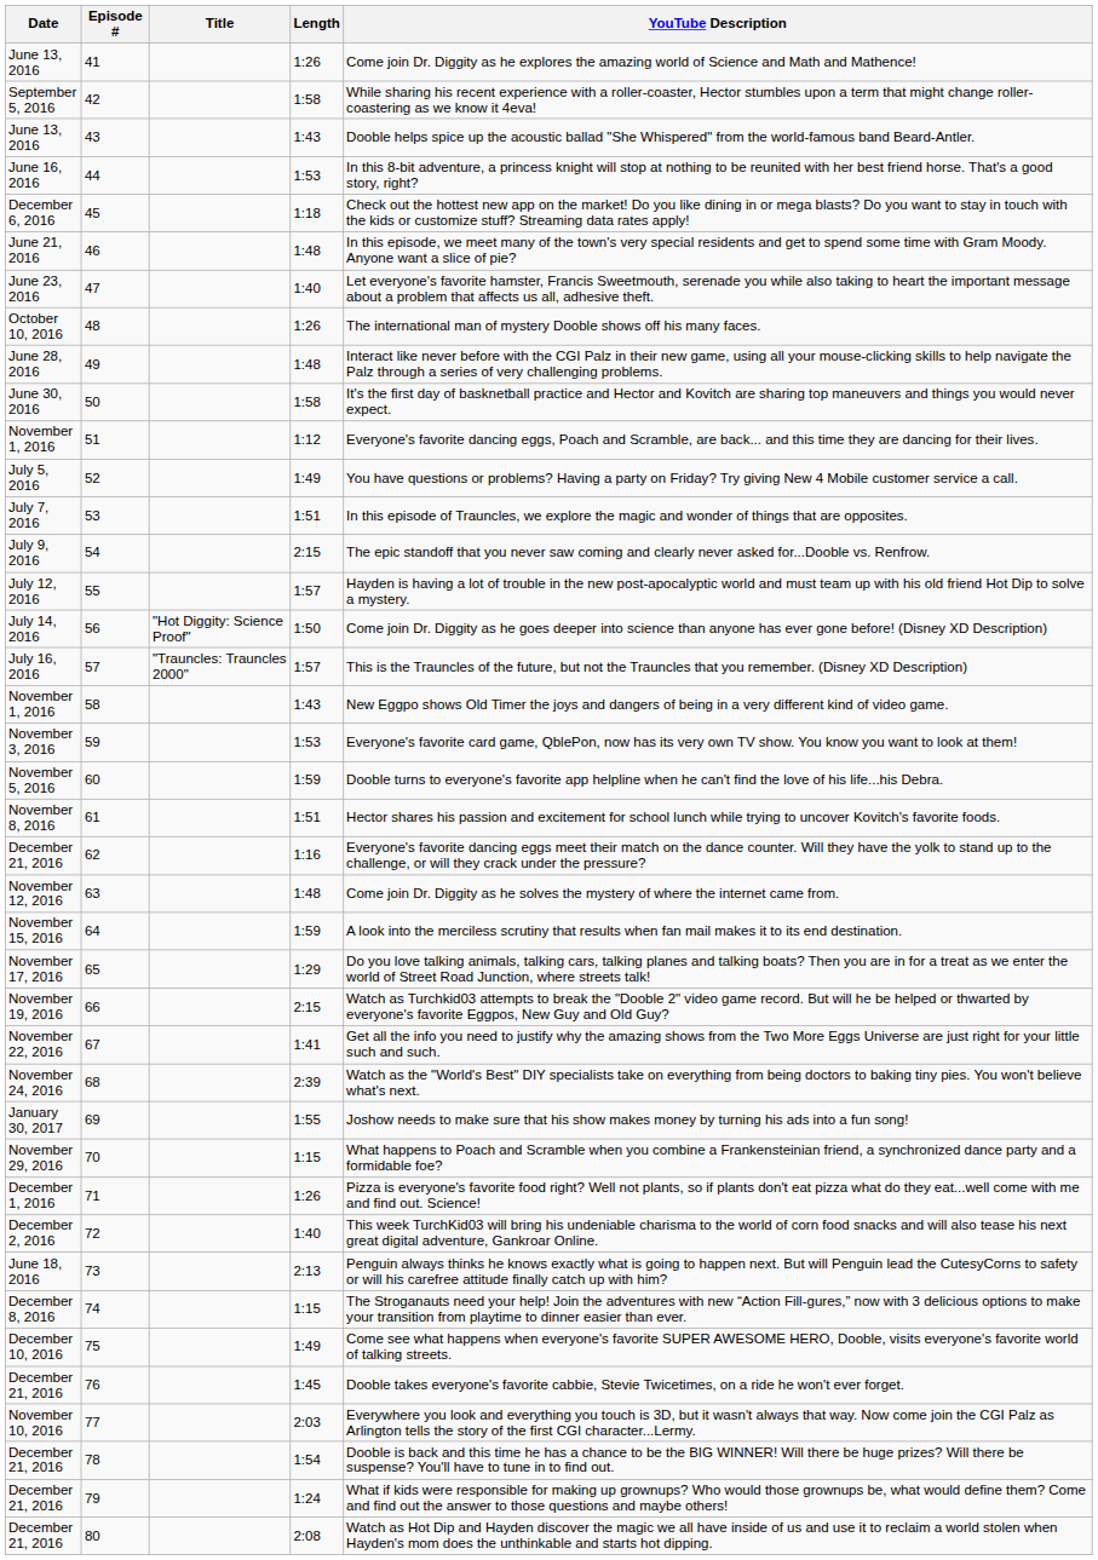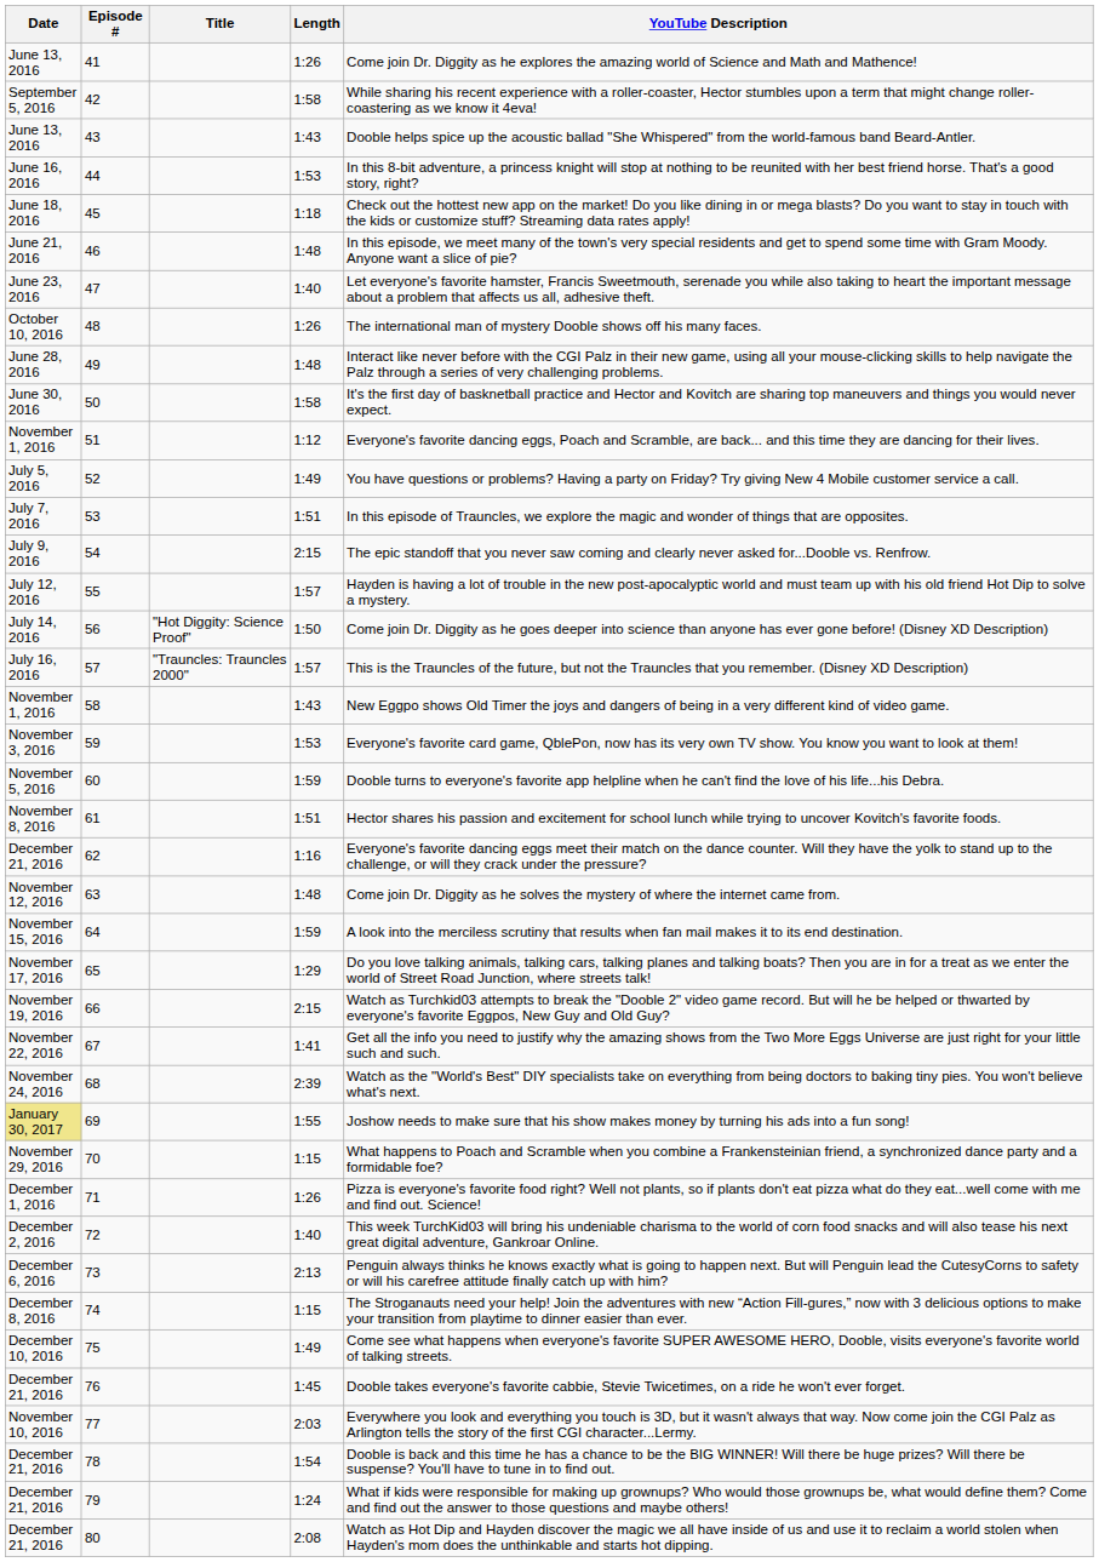45 | Date: December 6, 2016 -> June 18, 2016
69 | Date: no background -> khaki background
73 | Date: June 18, 2016 -> December 6, 2016
